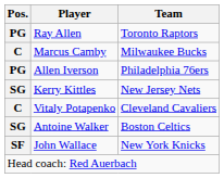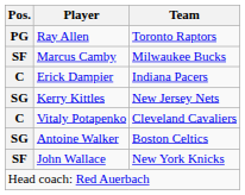Marcus Camby | Pos.: C -> SF
+ row: C | Erick Dampier | Indiana Pacers
- row: PG | Allen Iverson | Philadelphia 76ers
